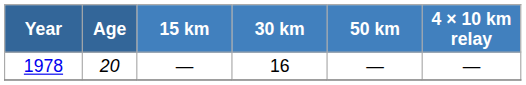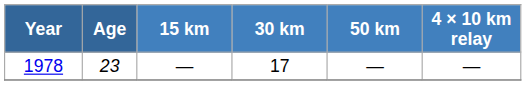1978 | Age: 20 -> 23
1978 | 30 km: 16 -> 17
